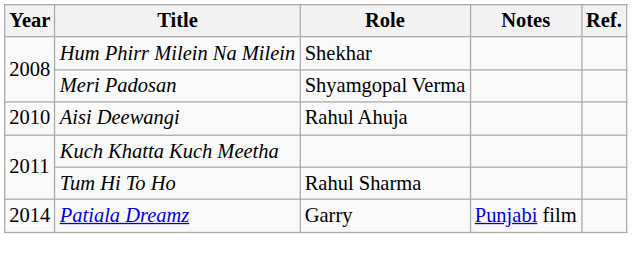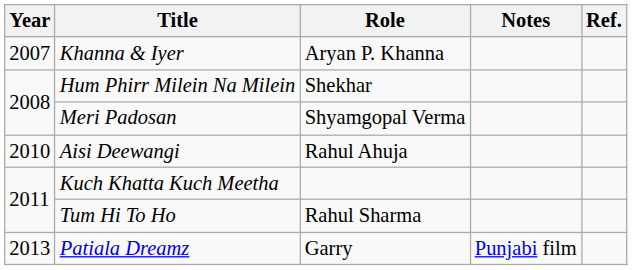+ row: 2007 | Khanna & Iyer | Aryan P. Khanna
Patiala Dreamz | Year: 2014 -> 2013
